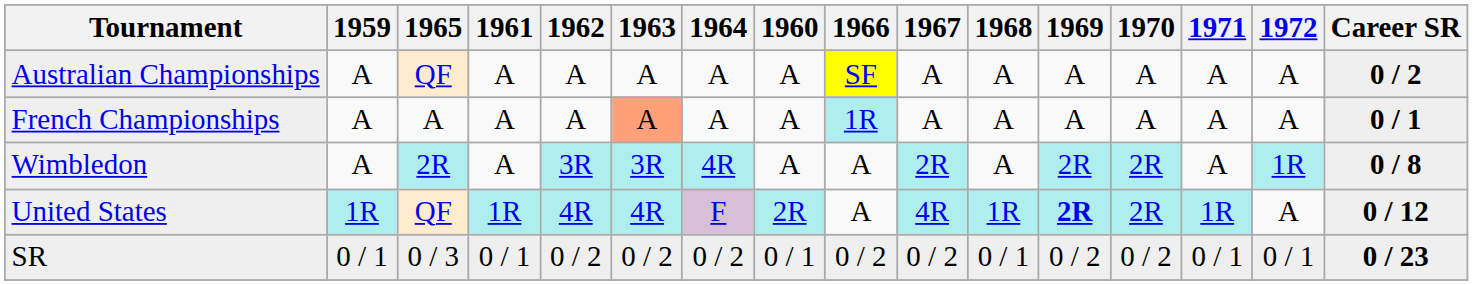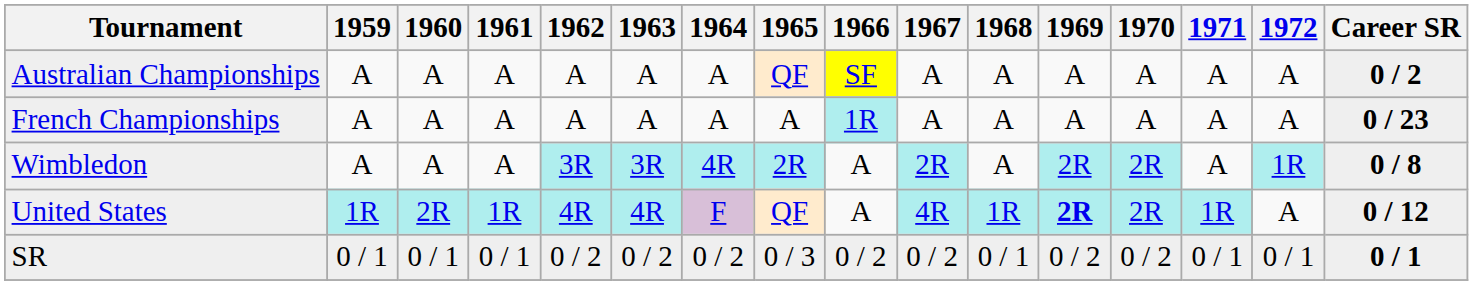columns swapped: 1960 <-> 1965
French Championships | 1963: lightsalmon background -> no background
French Championships | Career SR: 0 / 1 -> 0 / 23
SR | Career SR: 0 / 23 -> 0 / 1
